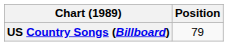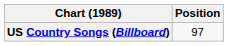US Country Songs (Billboard) | Position: 79 -> 97
